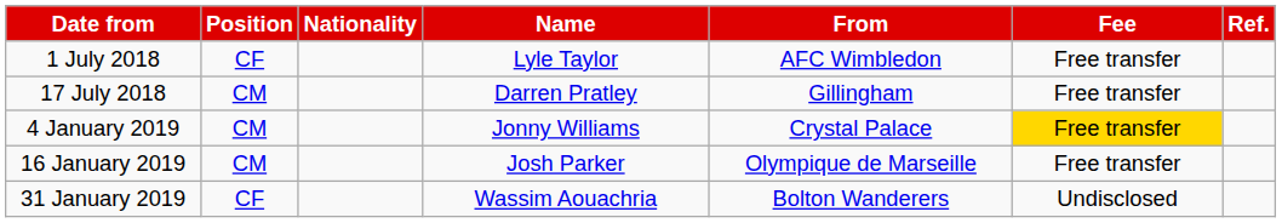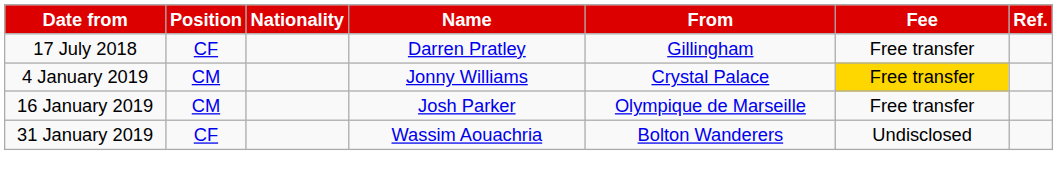- row: 1 July 2018 | CF | Lyle Taylor | AFC Wimbledon | Free transfer
17 July 2018 | Position: CM -> CF
